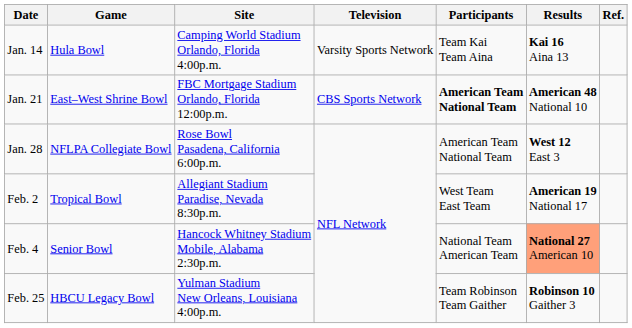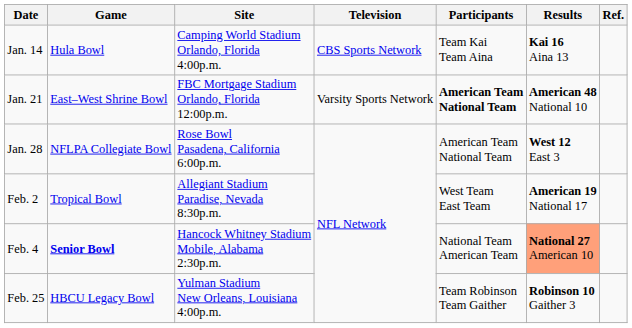Jan. 14 | Television: Varsity Sports Network -> CBS Sports Network
Jan. 21 | Television: CBS Sports Network -> Varsity Sports Network
Feb. 4 | Game: normal -> bold
